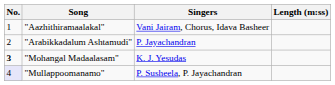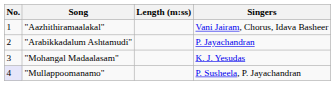columns swapped: Singers <-> Length (m:ss)
"Mohangal Madaalasam" | No.: bold -> normal
